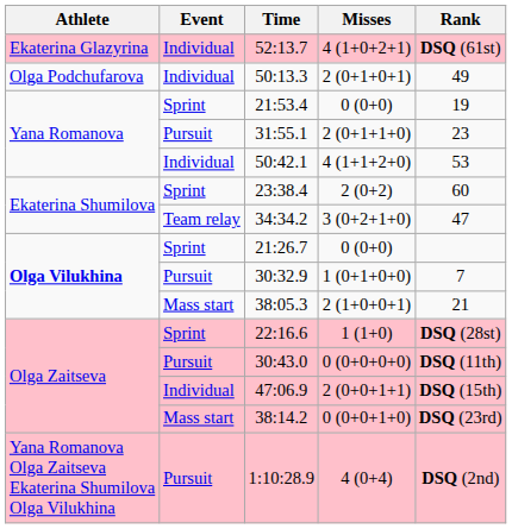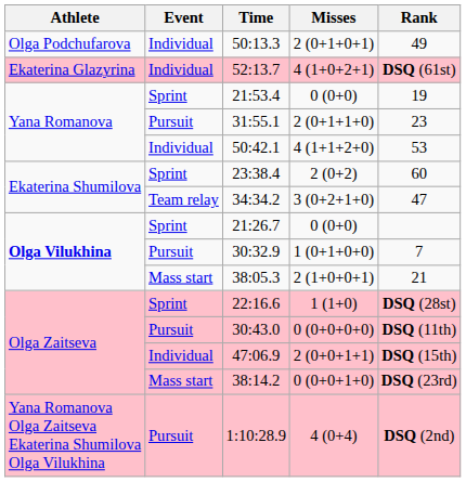rows swapped: 52:13.7 <-> 50:13.3
